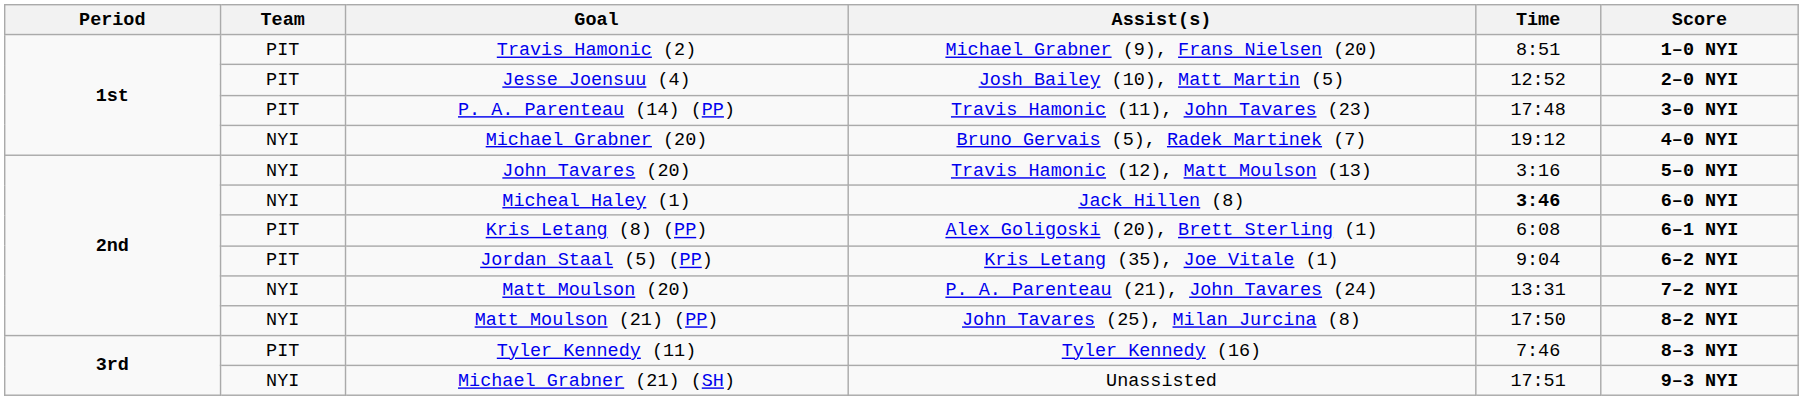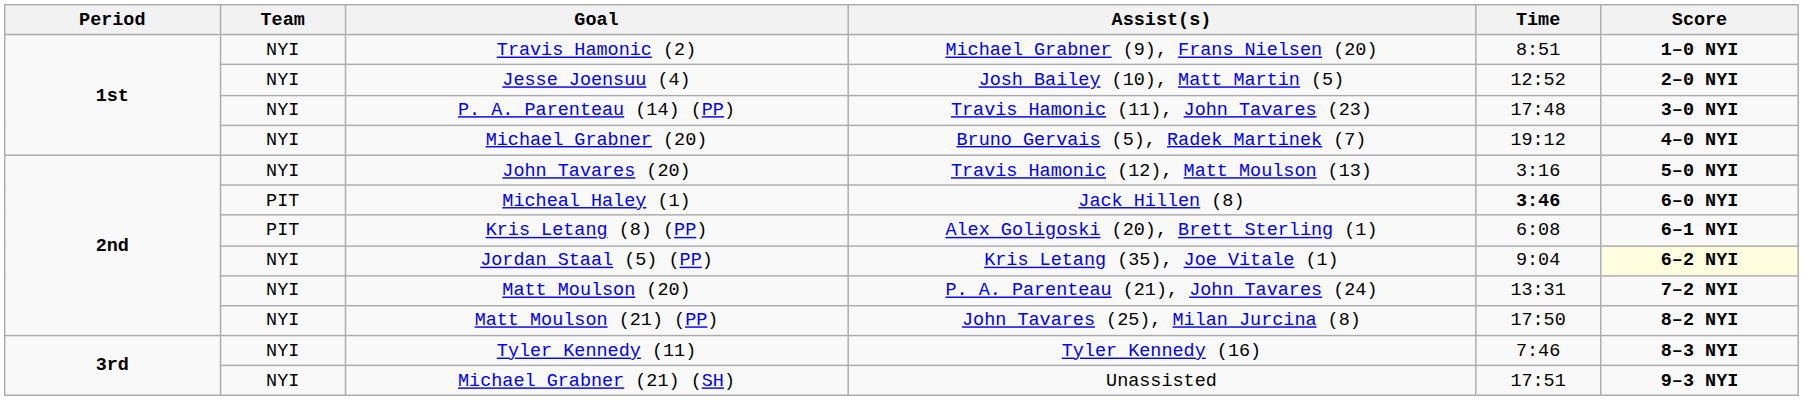Travis Hamonic (2) | Team: PIT -> NYI
Jesse Joensuu (4) | Team: PIT -> NYI
P. A. Parenteau (14) (PP) | Team: PIT -> NYI
Micheal Haley (1) | Team: NYI -> PIT
Jordan Staal (5) (PP) | Team: PIT -> NYI
Jordan Staal (5) (PP) | Score: no background -> lightyellow background
Tyler Kennedy (11) | Team: PIT -> NYI
